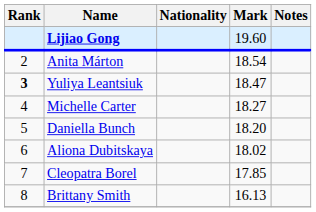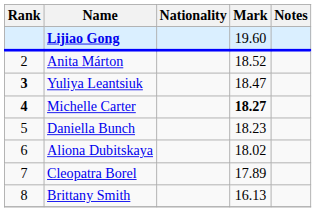Anita Márton | Mark: 18.54 -> 18.52
Michelle Carter | Rank: normal -> bold
Michelle Carter | Mark: normal -> bold
Daniella Bunch | Mark: 18.20 -> 18.23
Cleopatra Borel | Mark: 17.85 -> 17.89
